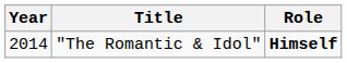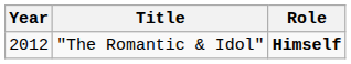"The Romantic & Idol" | Year: 2014 -> 2012
